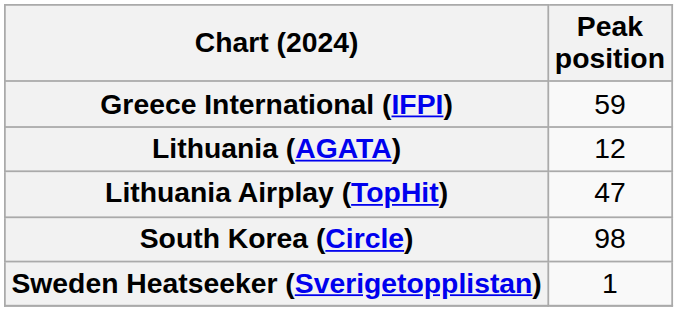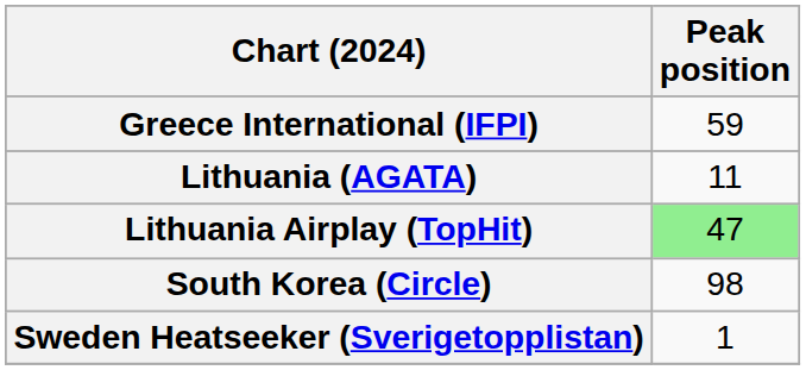Lithuania (AGATA) | Peak position: 12 -> 11
Lithuania Airplay (TopHit) | Peak position: no background -> lightgreen background
